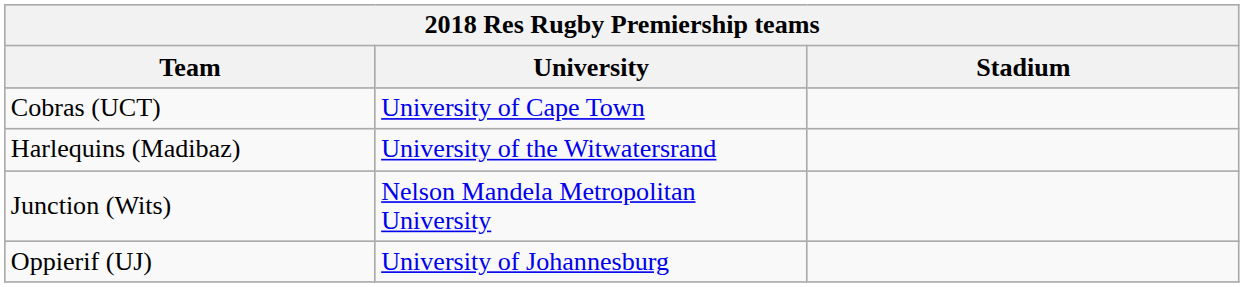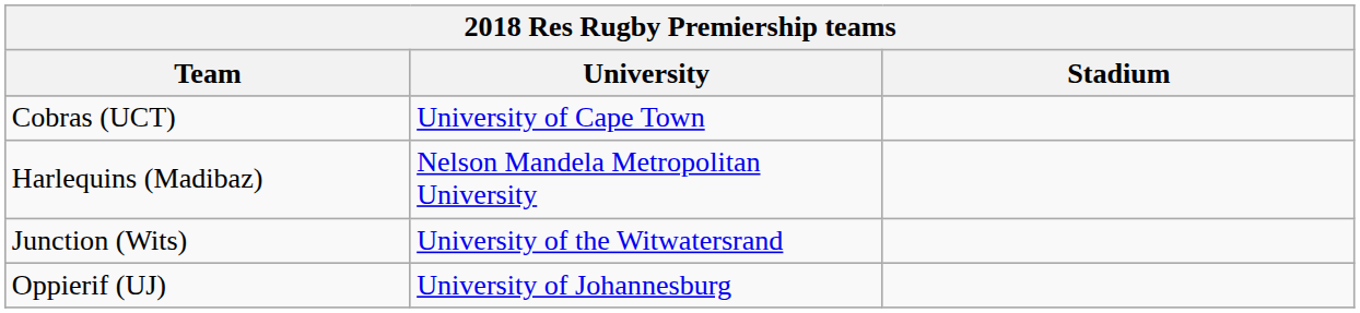Harlequins (Madibaz) | University: University of the Witwatersrand -> Nelson Mandela Metropolitan University
Junction (Wits) | University: Nelson Mandela Metropolitan University -> University of the Witwatersrand
